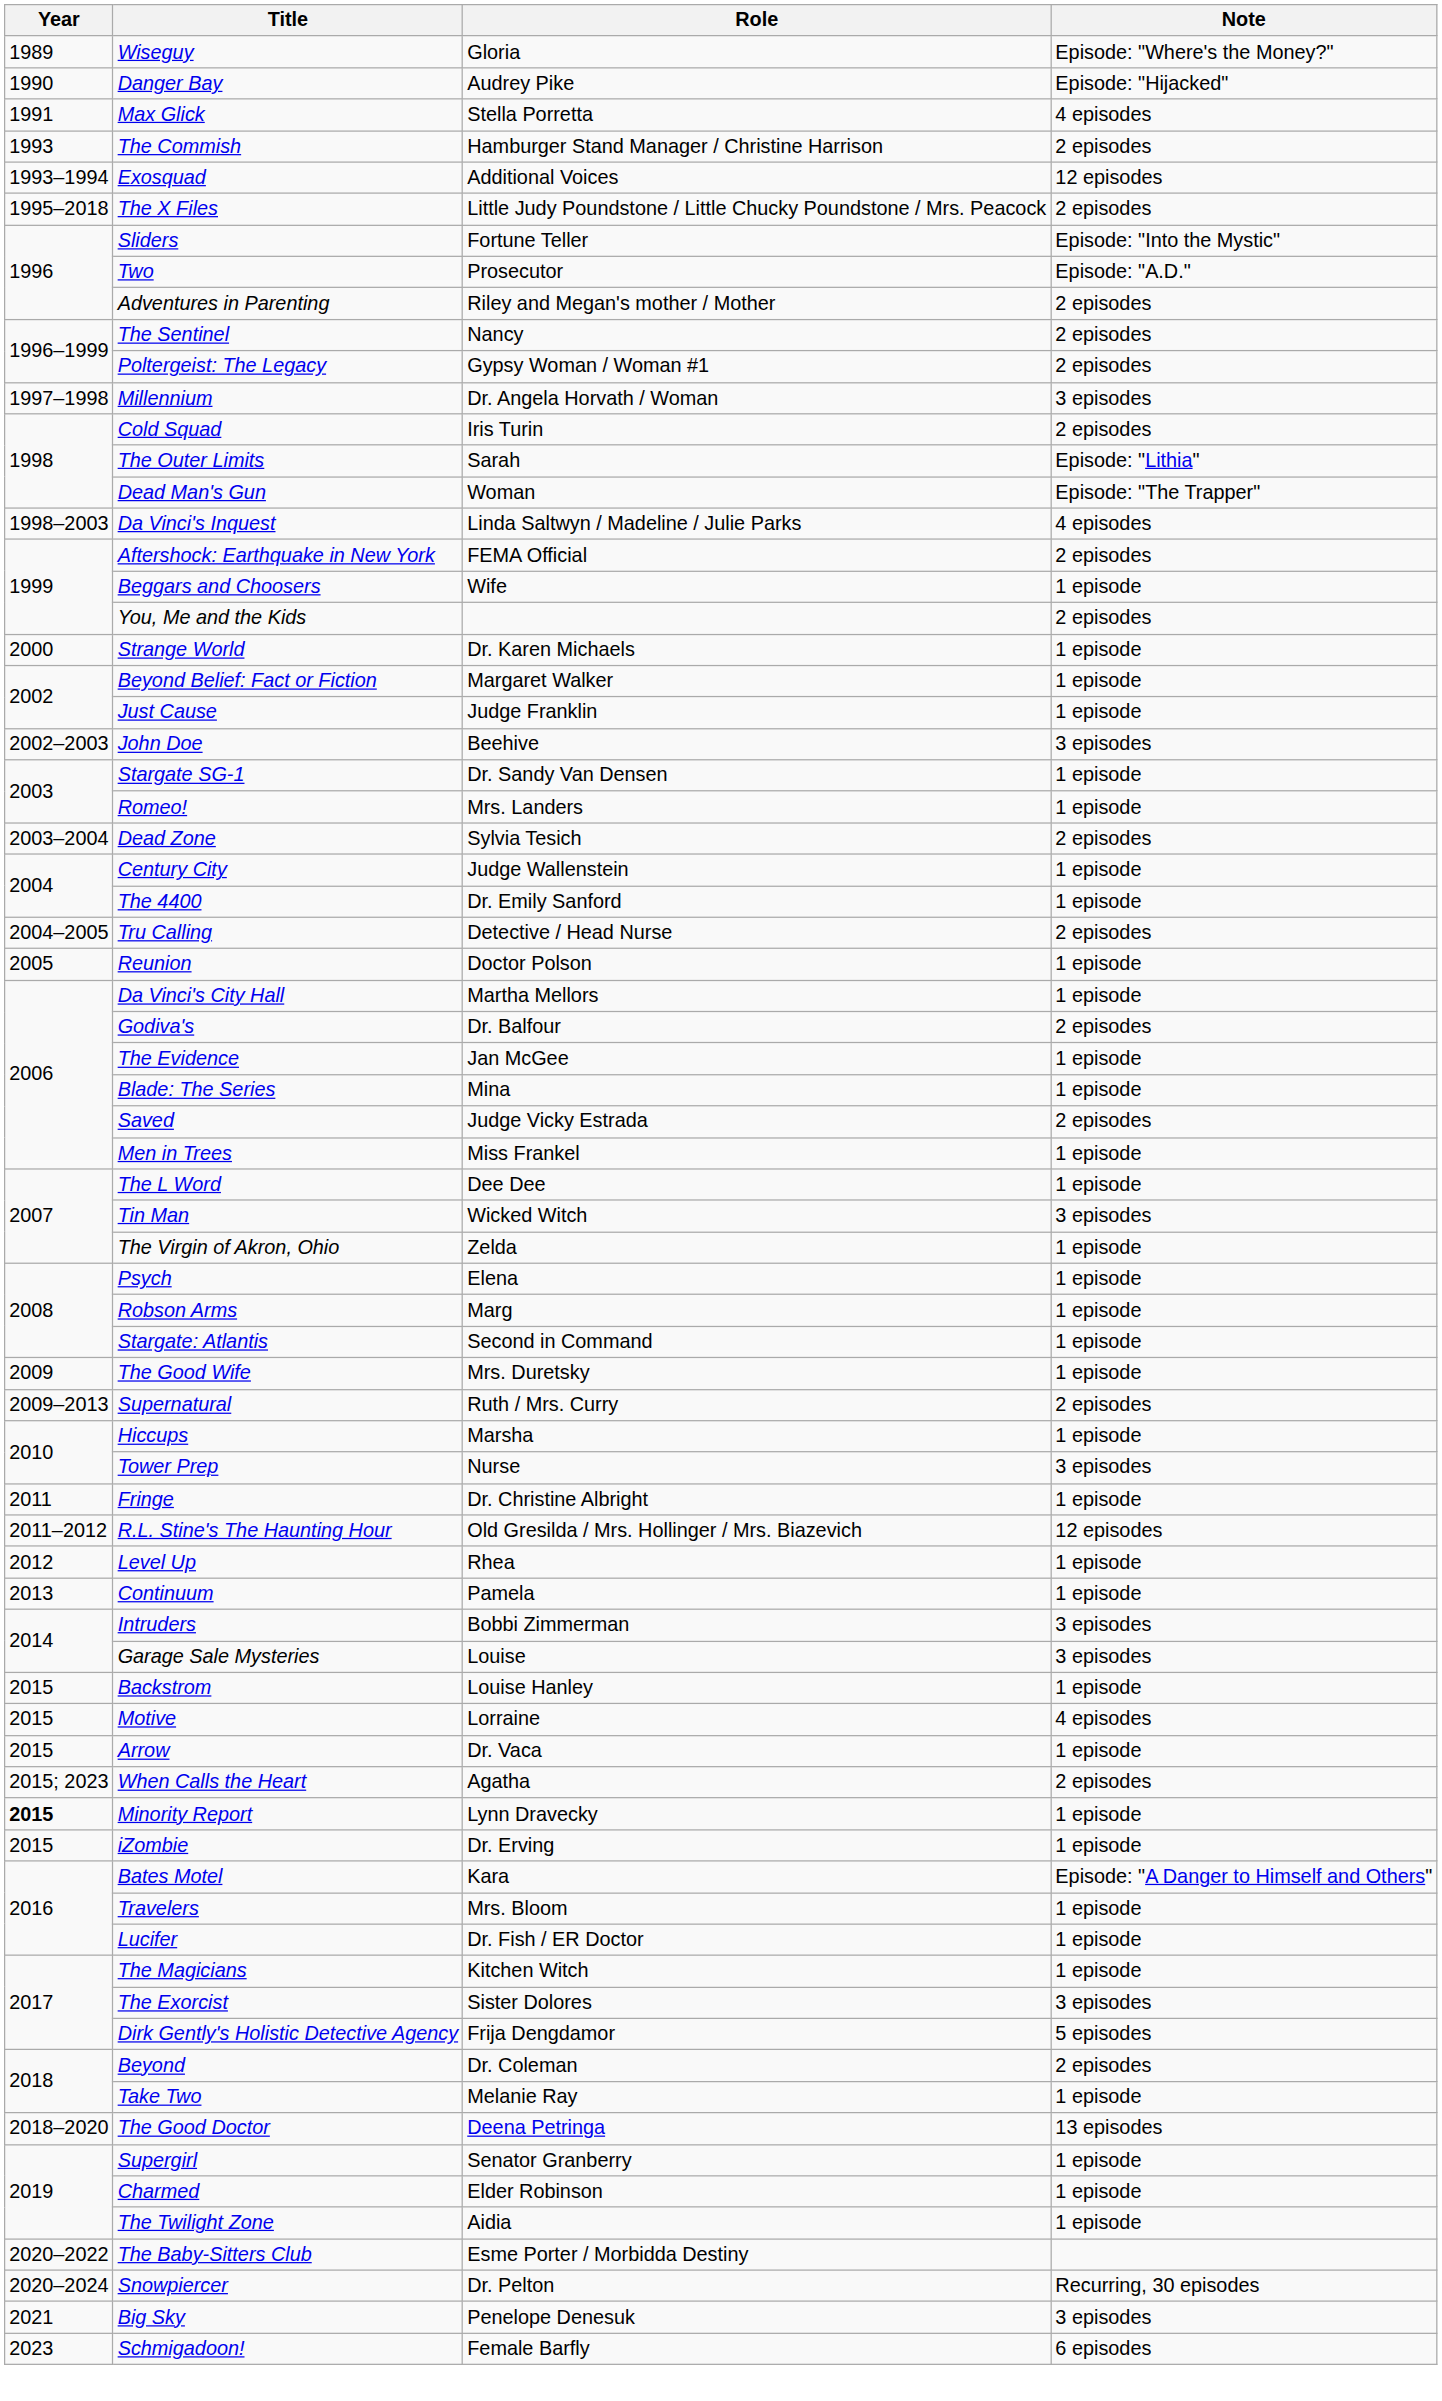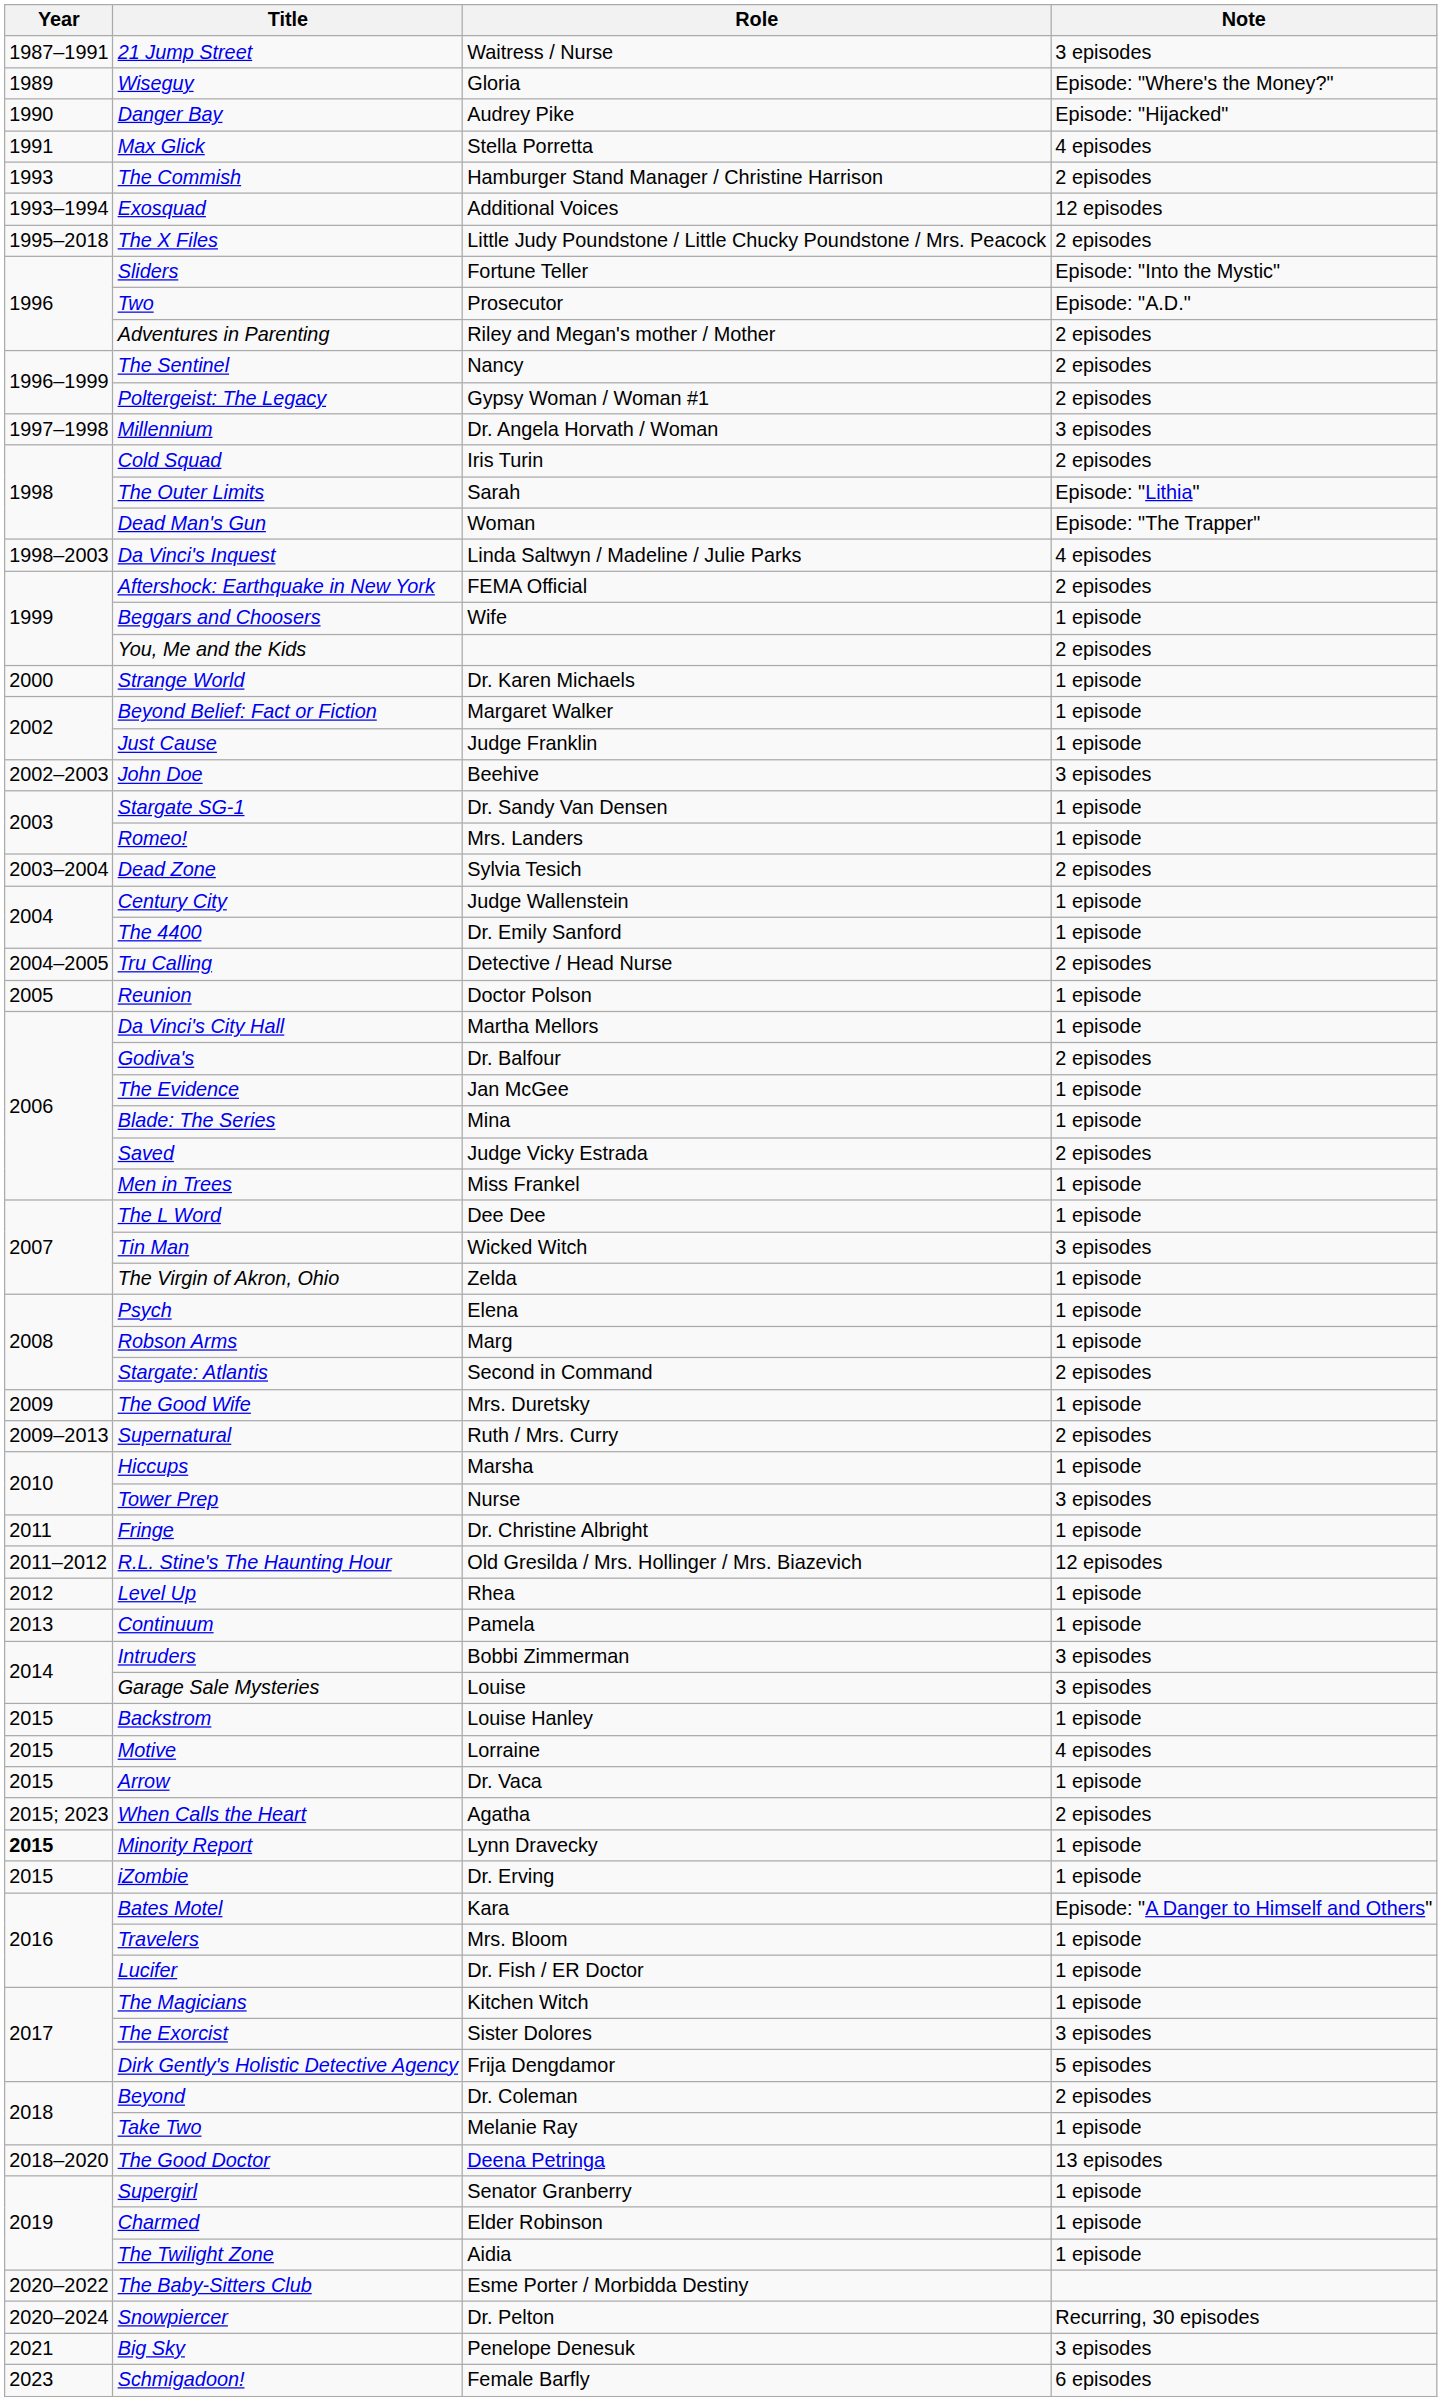+ row: 1987–1991 | 21 Jump Street | Waitress / Nurse | 3 episodes
Stargate: Atlantis | Note: 1 episode -> 2 episodes
